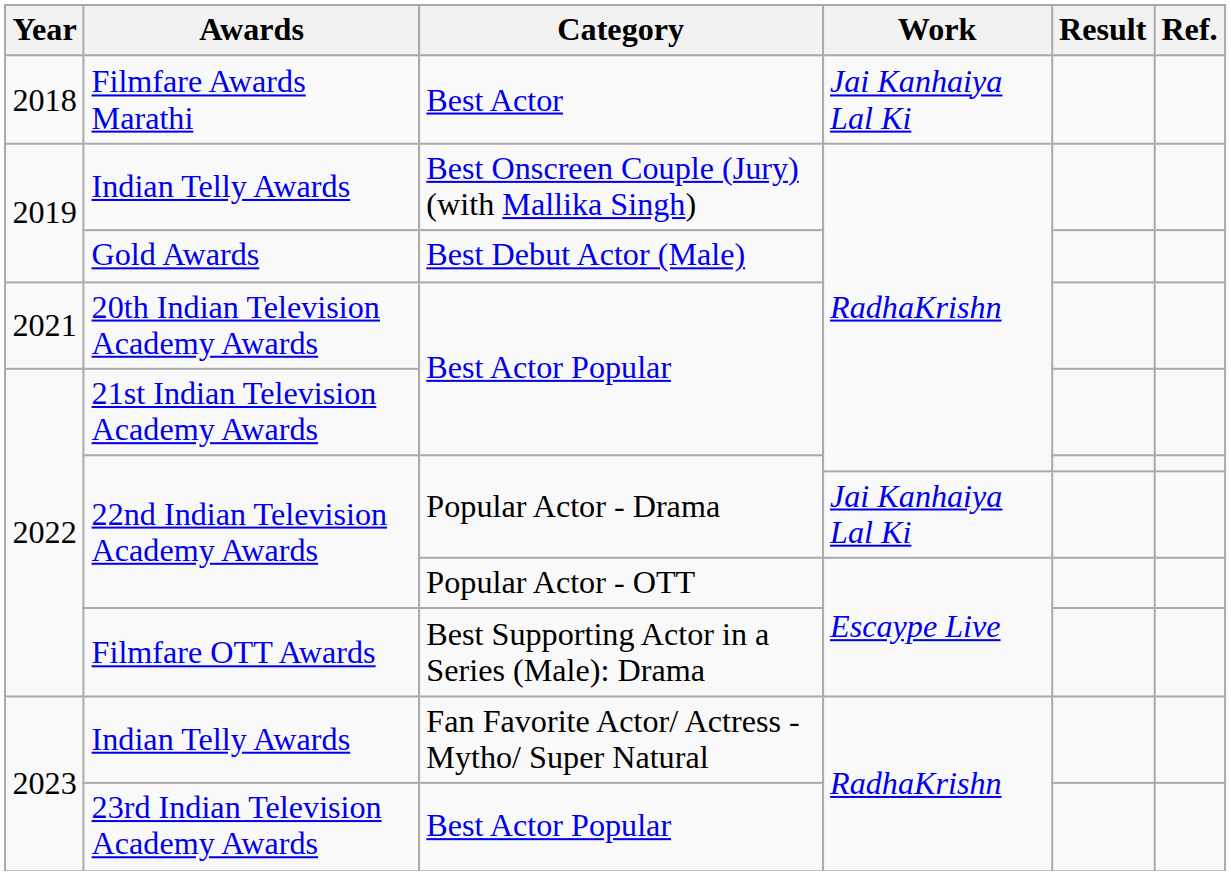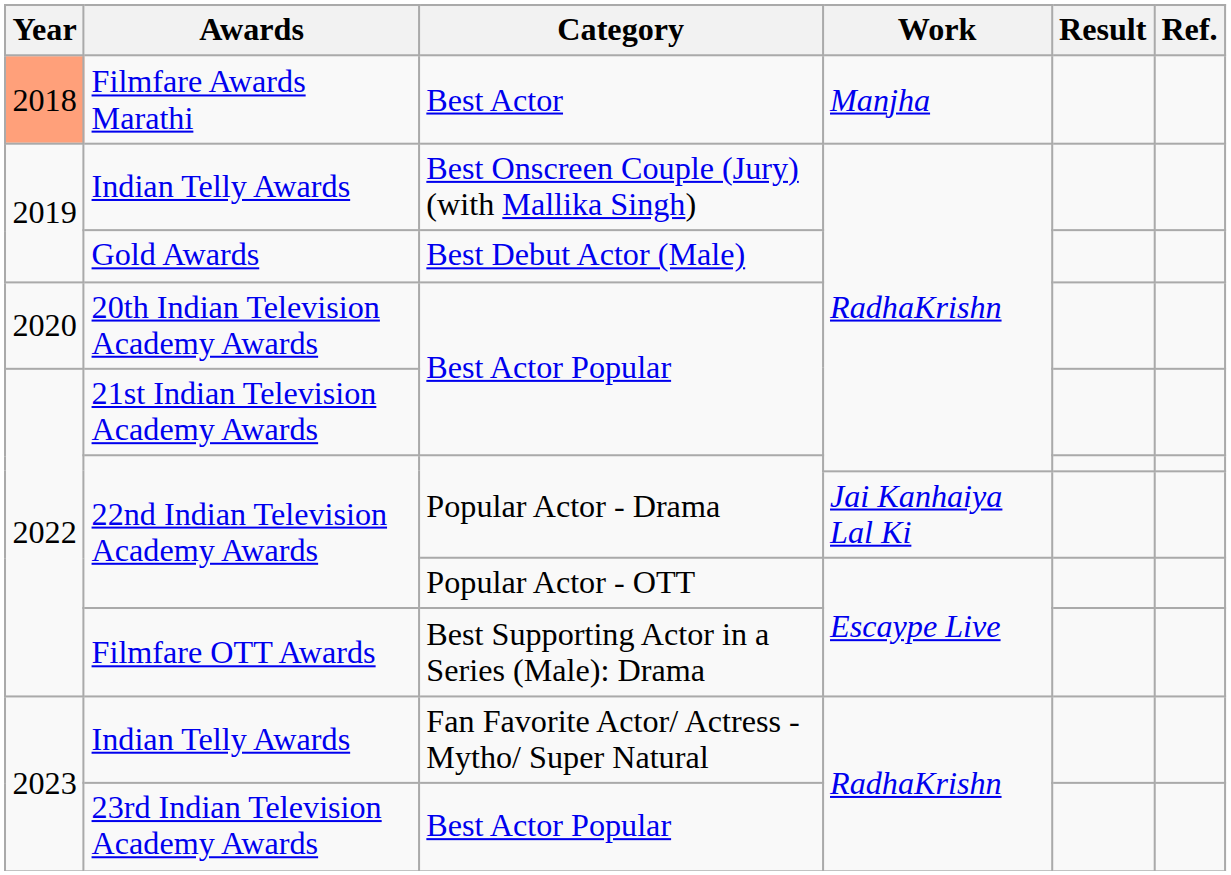Filmfare Awards Marathi | Year: no background -> lightsalmon background
Filmfare Awards Marathi | Work: Jai Kanhaiya Lal Ki -> Manjha
20th Indian Television Academy Awards | Year: 2021 -> 2020
